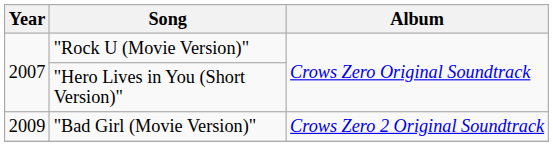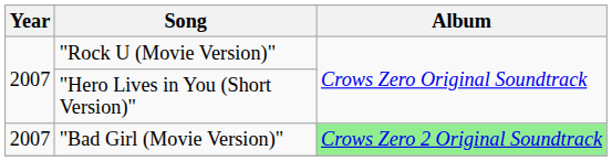"Bad Girl (Movie Version)" | Year: 2009 -> 2007
"Bad Girl (Movie Version)" | Album: no background -> lightgreen background
